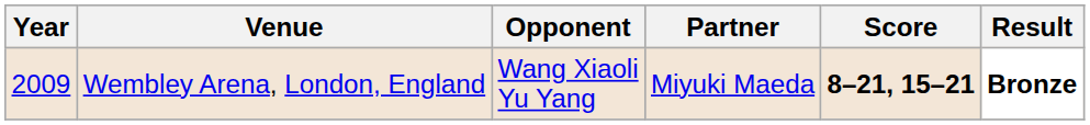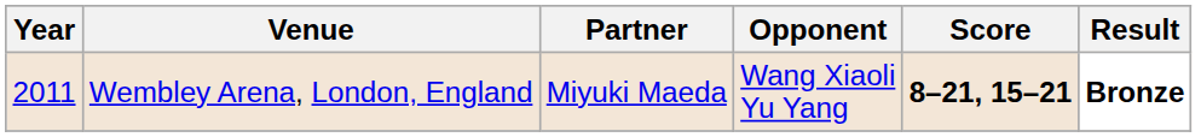columns swapped: Partner <-> Opponent
Wembley Arena, London, England | Year: 2009 -> 2011
